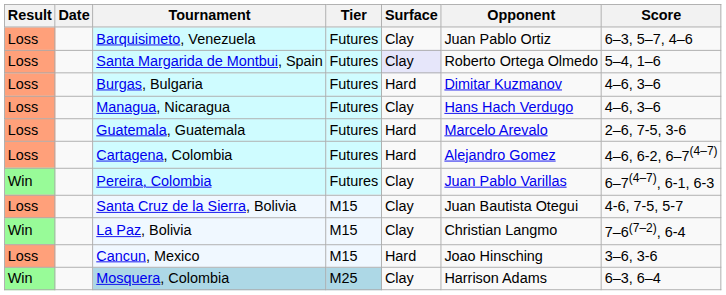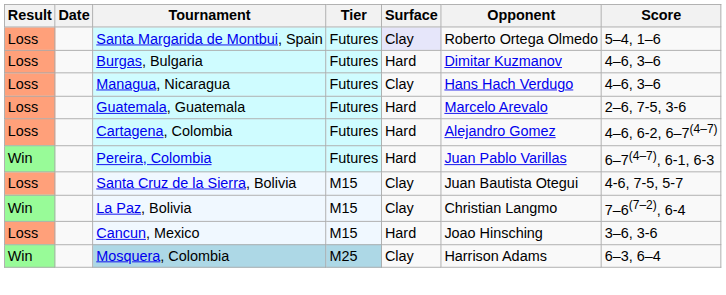- row: Loss | Barquisimeto, Venezuela | Futures | Clay | Juan Pablo Ortiz | 6–3, 5–7, 4–6
Pereira, Colombia | Surface: Clay -> Hard
